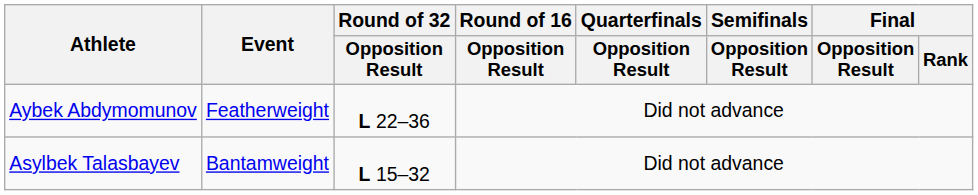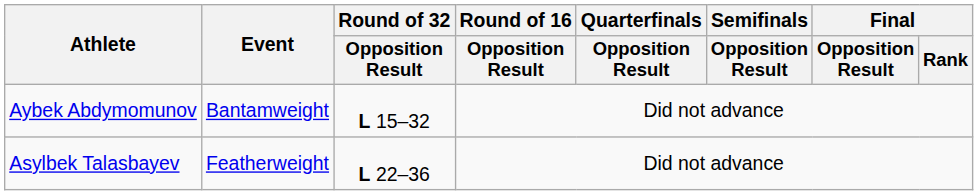Aybek Abdymomunov | Event: Featherweight -> Bantamweight
Aybek Abdymomunov | Round of 32 / Opposition Result: L 22–36 -> L 15–32
Asylbek Talasbayev | Event: Bantamweight -> Featherweight
Asylbek Talasbayev | Round of 32 / Opposition Result: L 15–32 -> L 22–36
